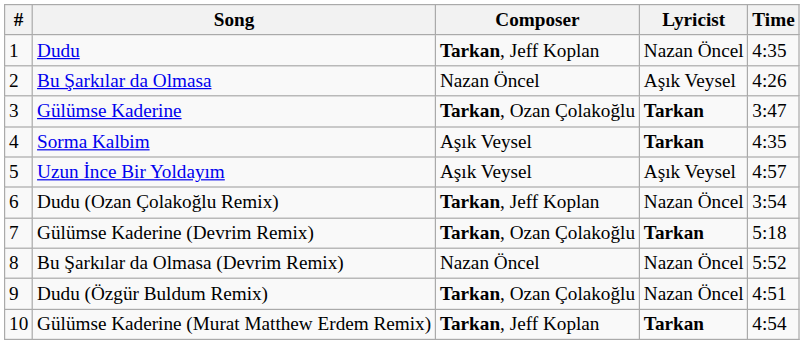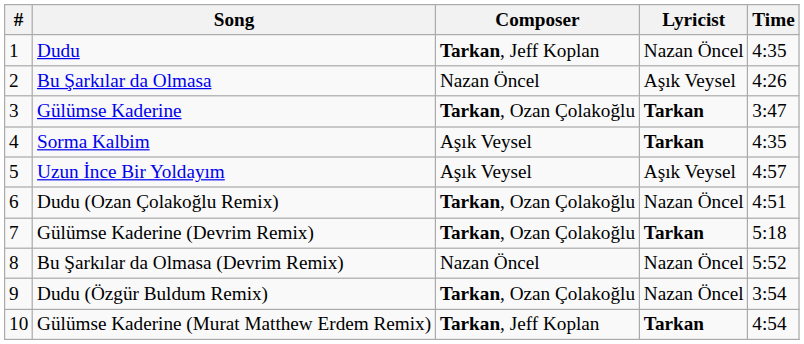Dudu (Ozan Çolakoğlu Remix) | Composer: Tarkan, Jeff Koplan -> Tarkan, Ozan Çolakoğlu
Dudu (Ozan Çolakoğlu Remix) | Time: 3:54 -> 4:51
Dudu (Özgür Buldum Remix) | Time: 4:51 -> 3:54
